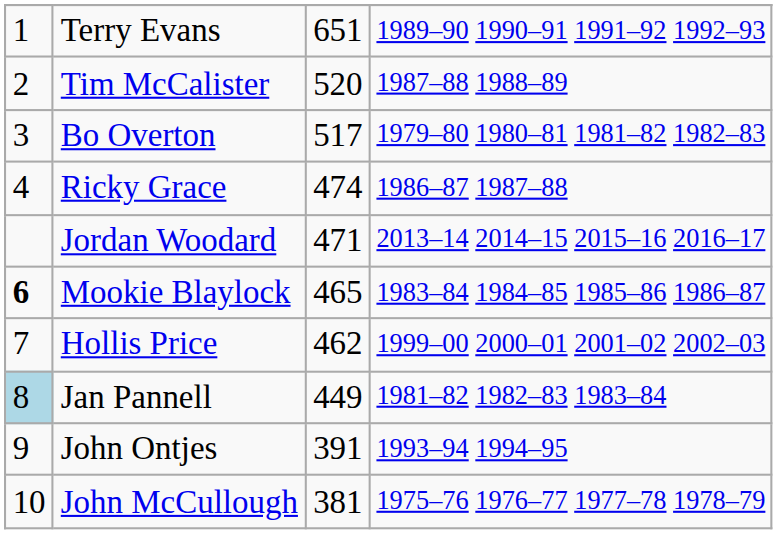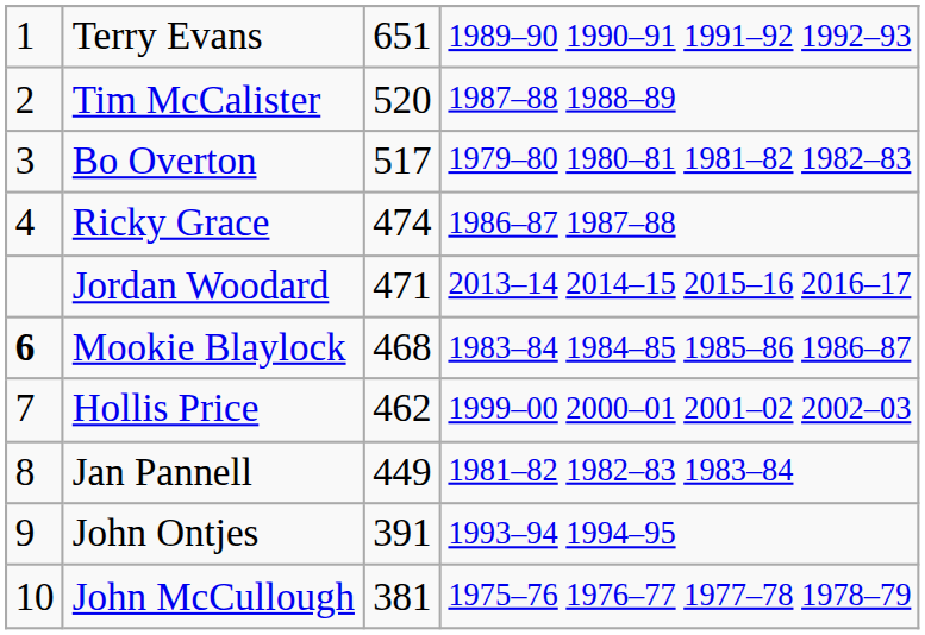Mookie Blaylock | column 3: 465 -> 468
Jan Pannell | column 1: lightblue background -> no background
